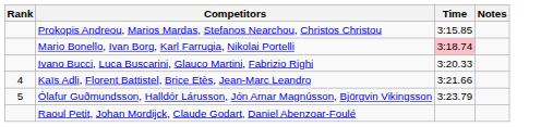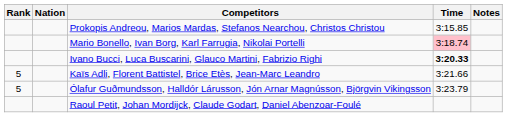+ column: Nation
Ivano Bucci, Luca Buscarini, Glauco Martini, Fabrizio Righi | Time: normal -> bold
Kaïs Adli, Florent Battistel, Brice Etès, Jean-Marc Leandro | Rank: 4 -> 5
